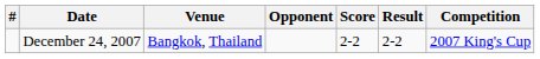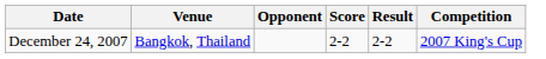- column: #
